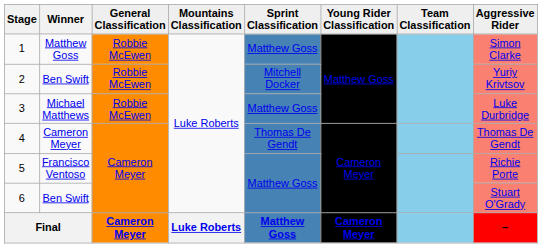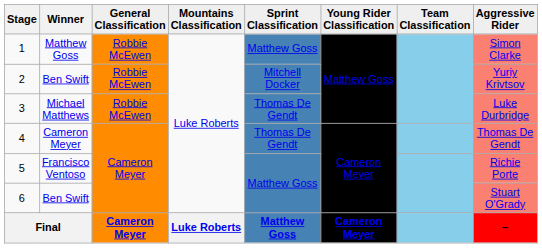3 | Sprint Classification: Matthew Goss -> Thomas De Gendt
